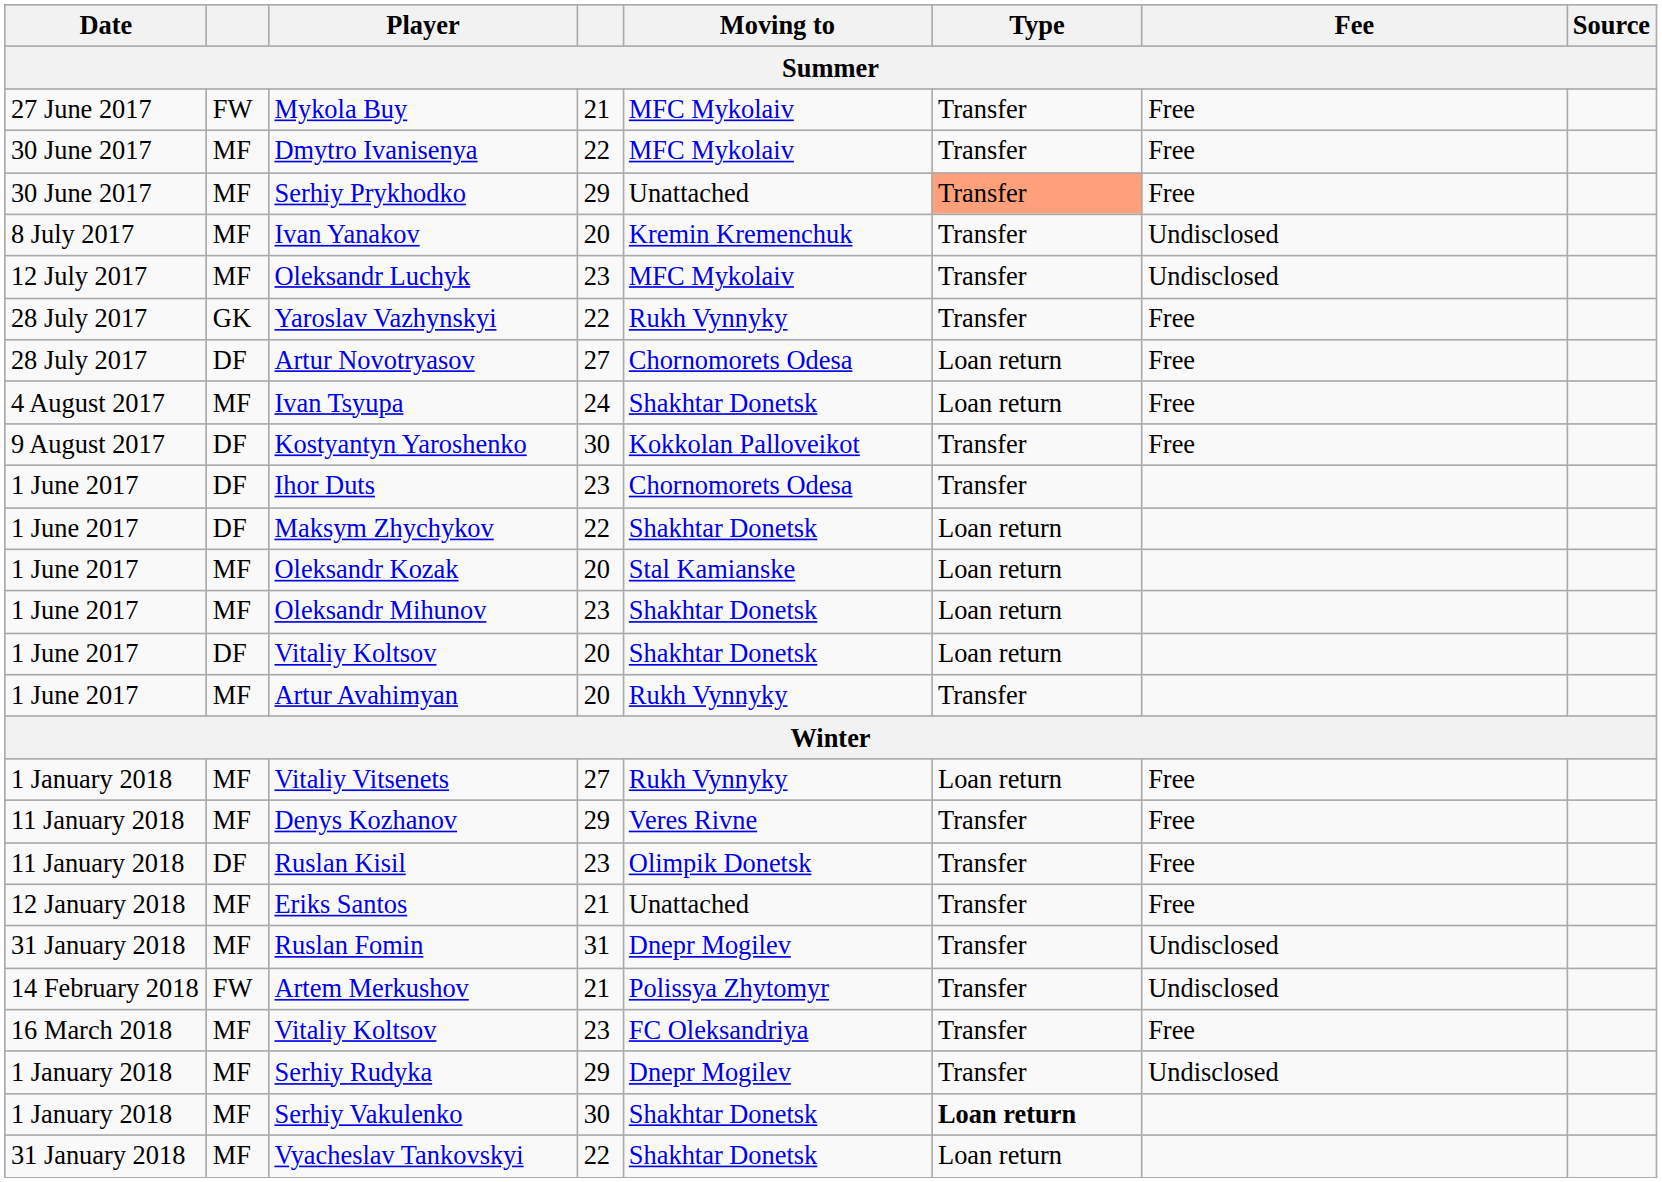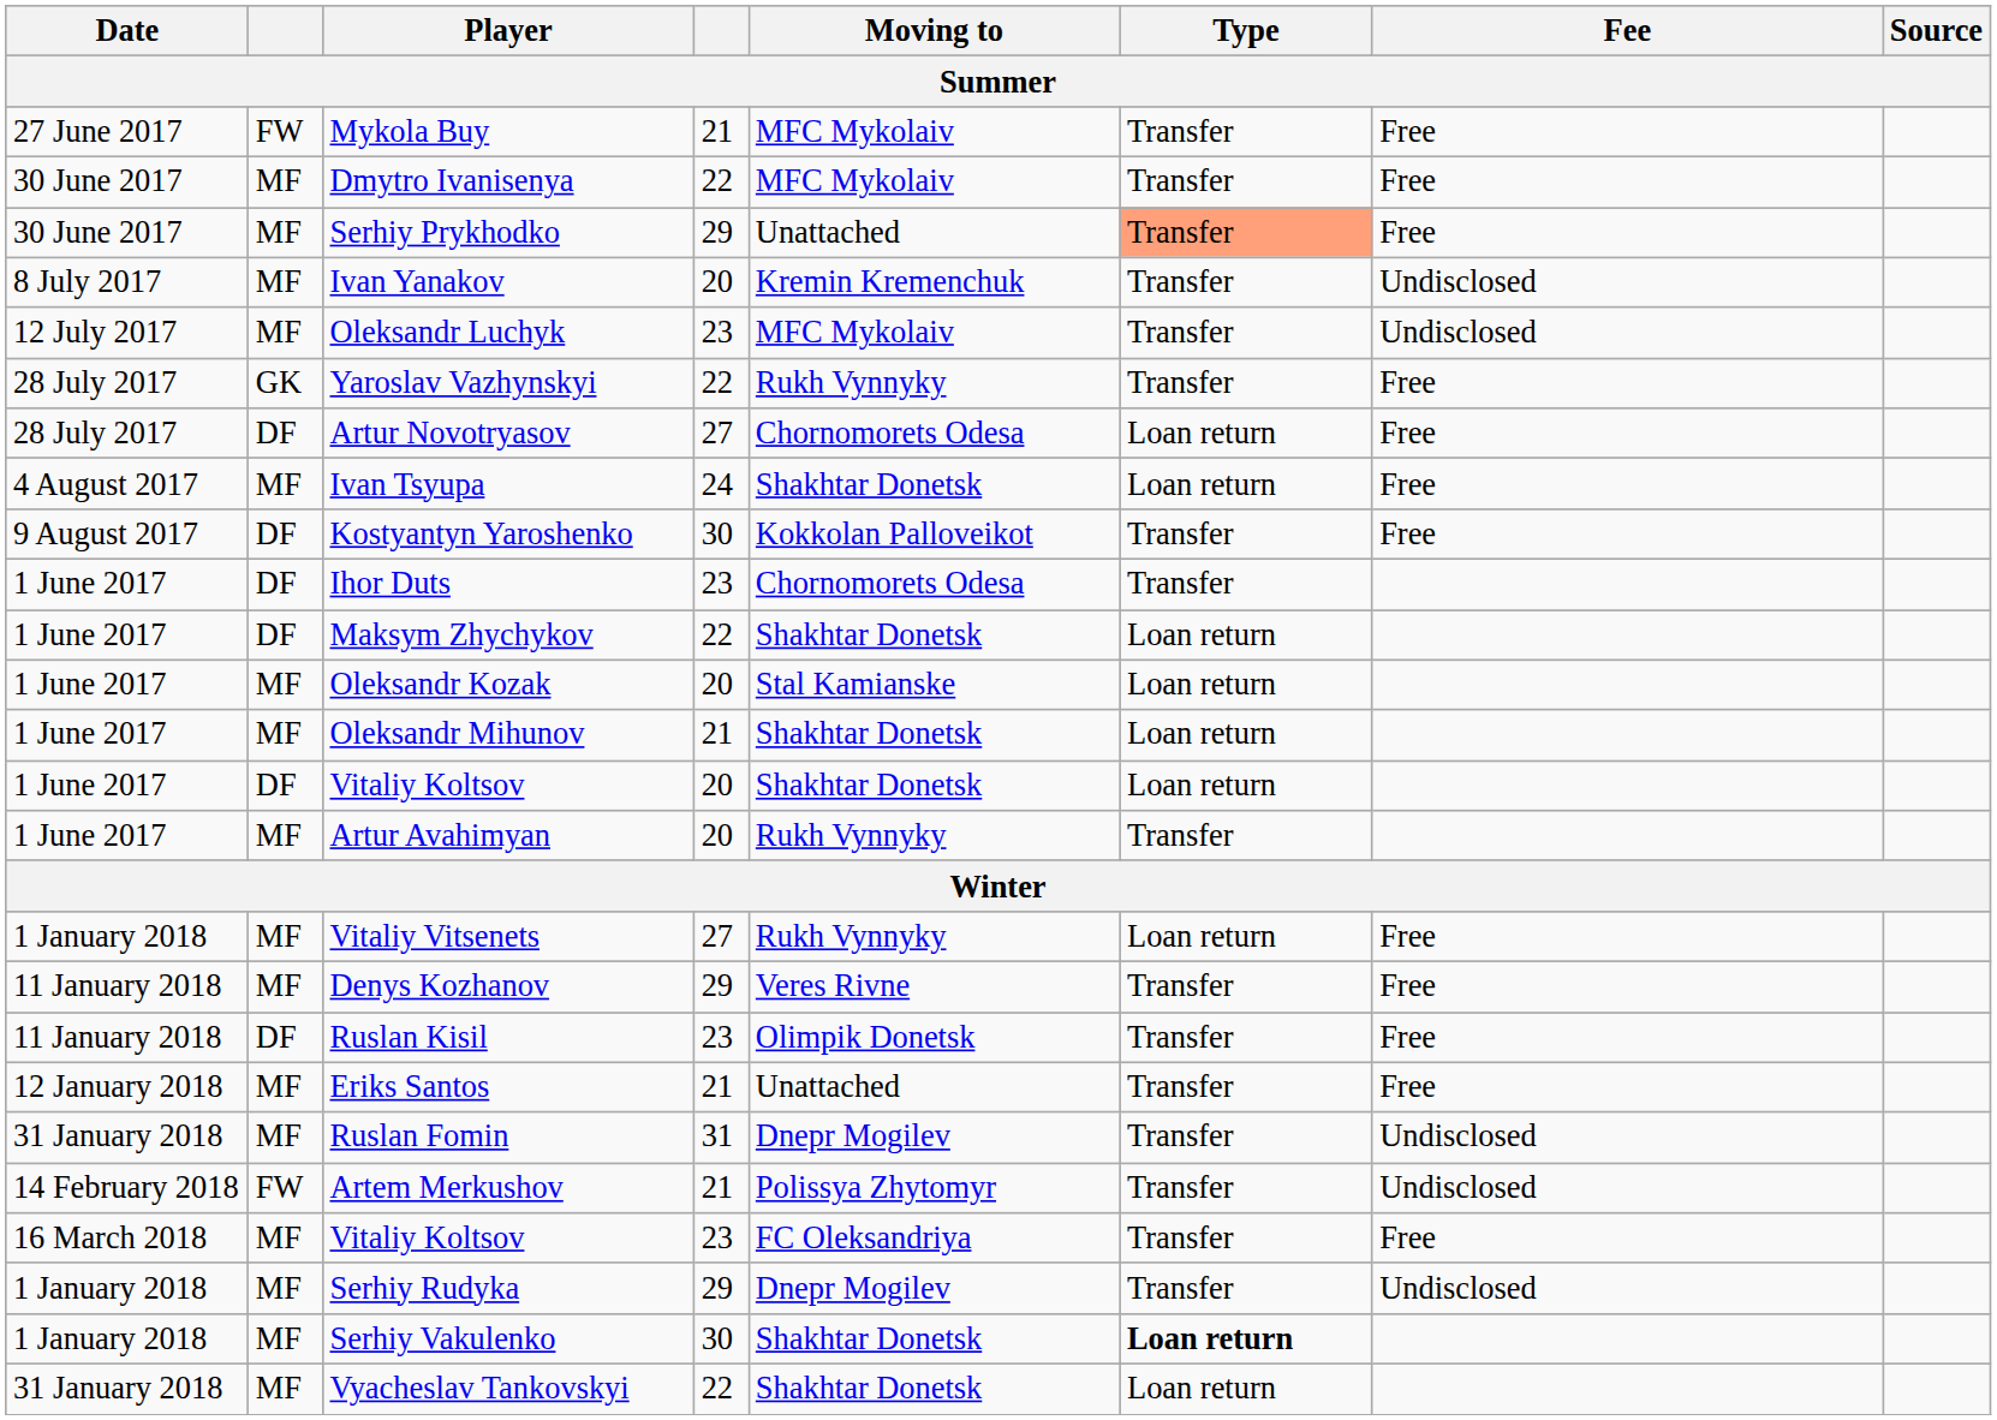Oleksandr Mihunov | column 4: 23 -> 21
